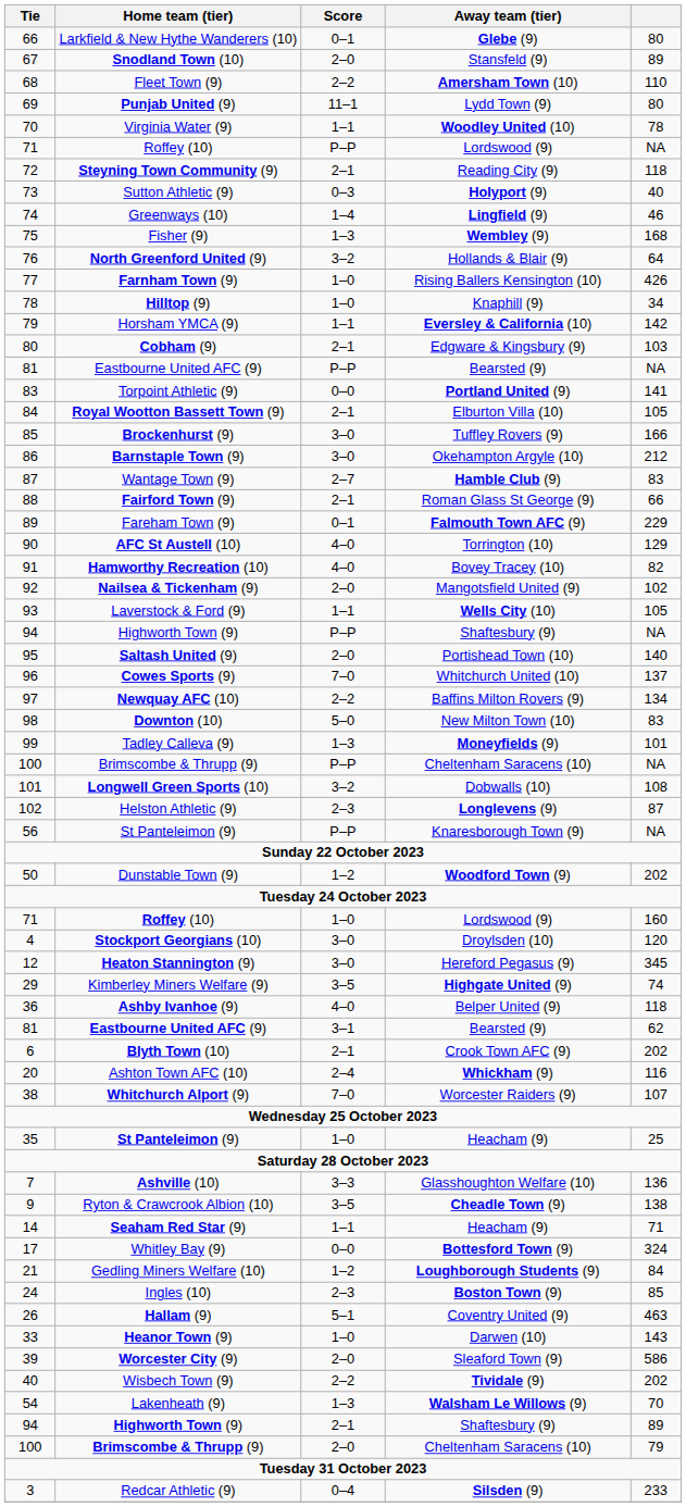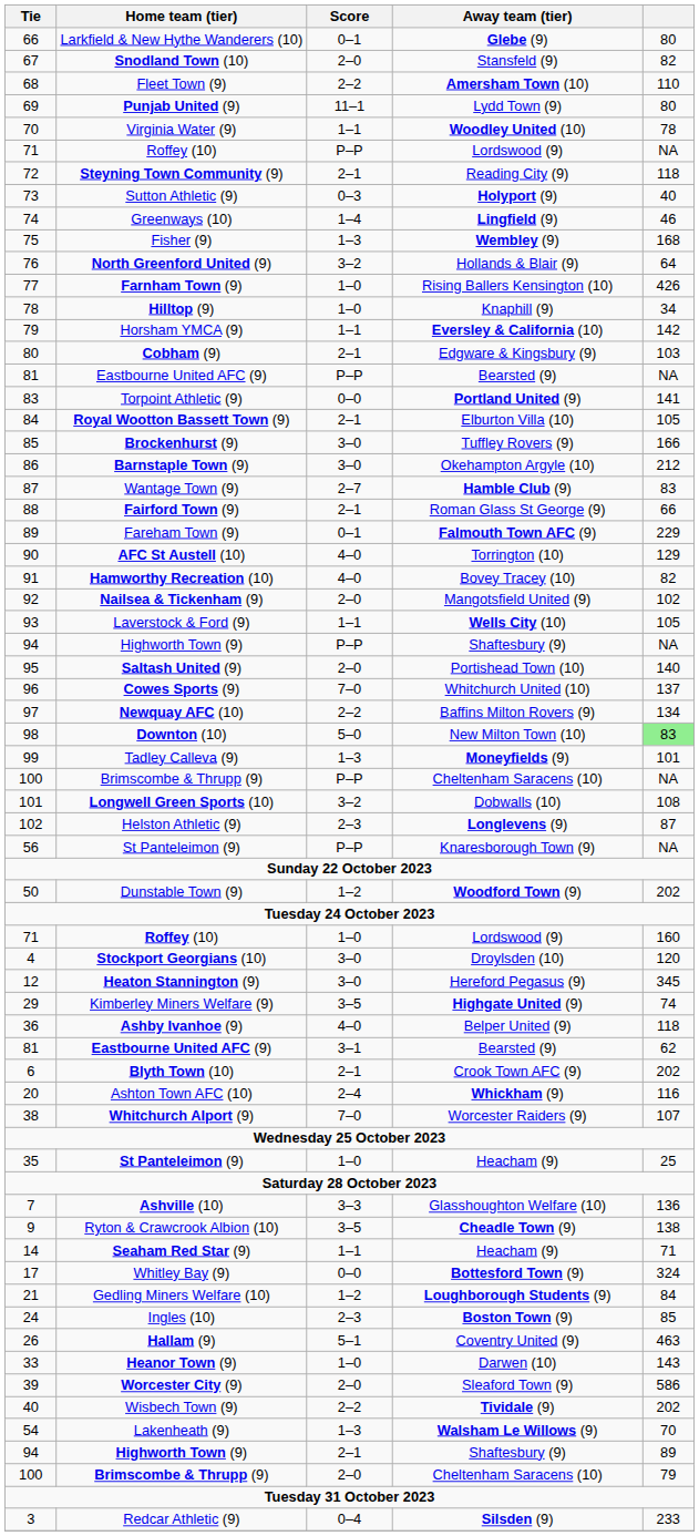Snodland Town (10) | column 5: 89 -> 82
Downton (10) | column 5: no background -> lightgreen background
